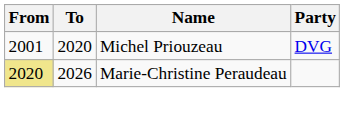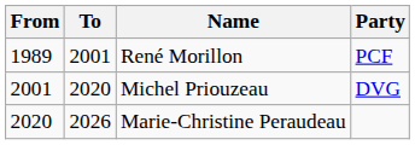+ row: 1989 | 2001 | René Morillon | PCF
Marie-Christine Peraudeau | From: khaki background -> no background
